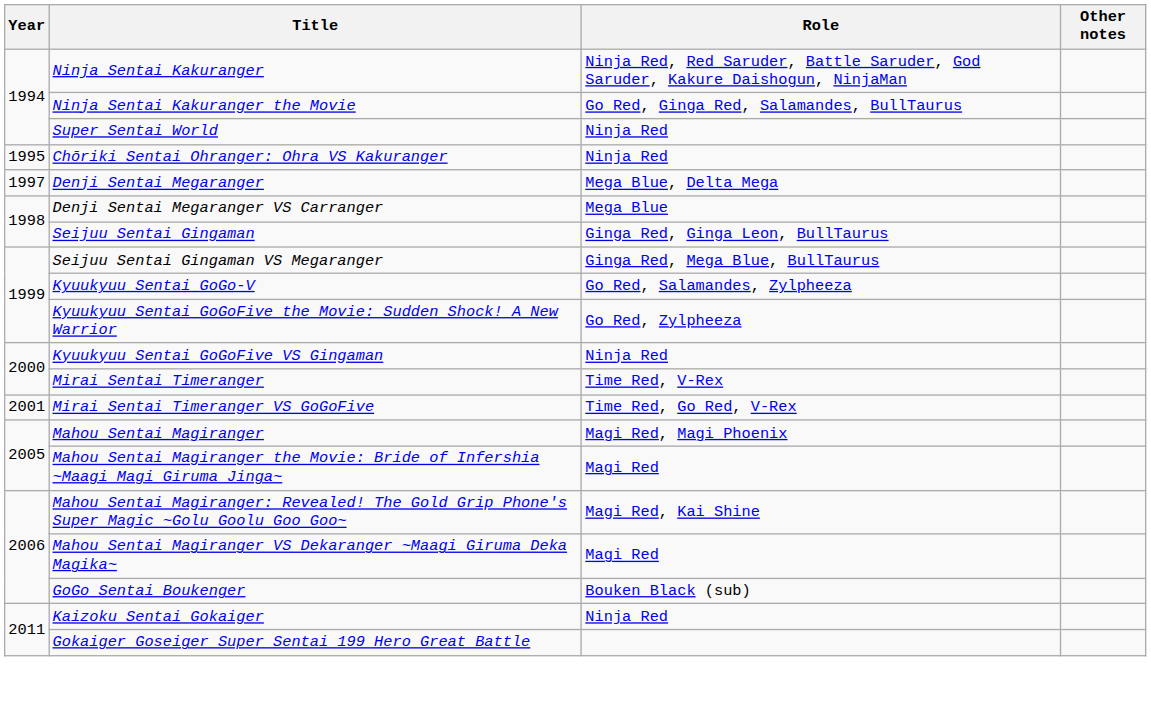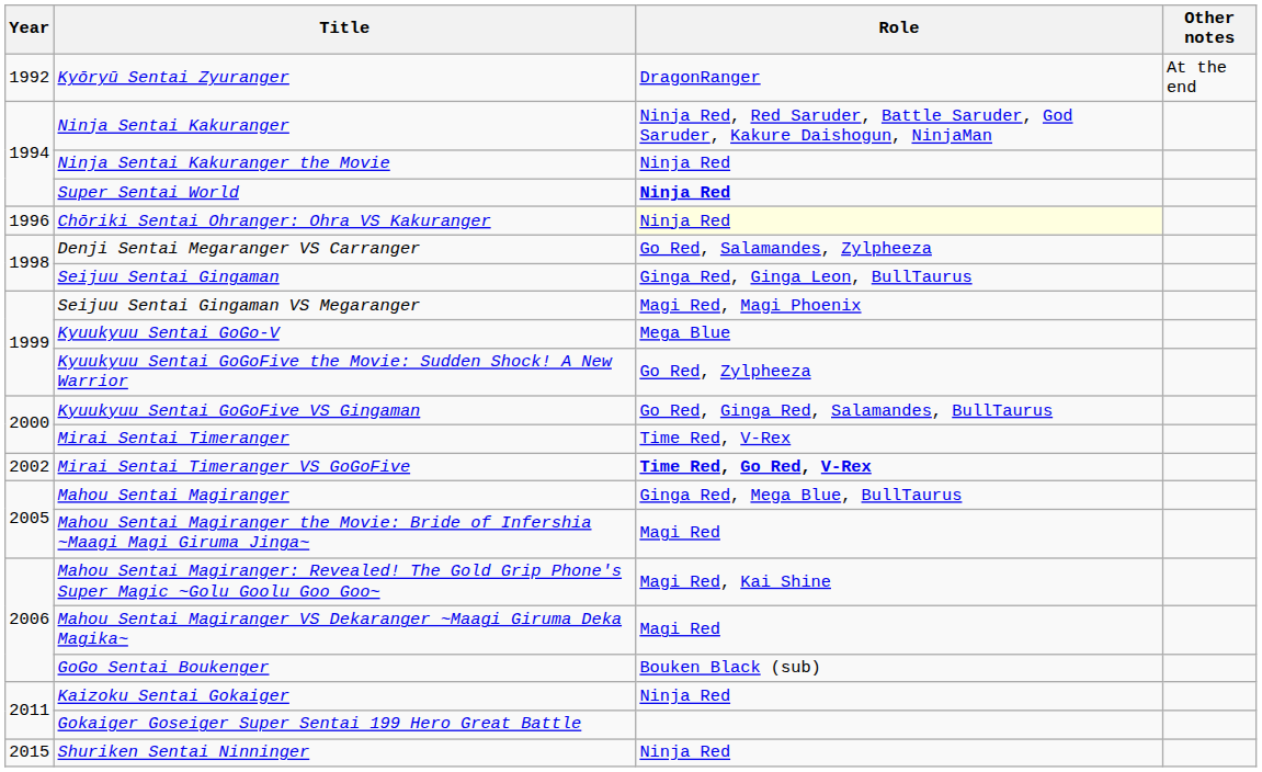+ row: 1992 | Kyōryū Sentai Zyuranger | DragonRanger | At the end
Ninja Sentai Kakuranger the Movie | Role: Go Red, Ginga Red, Salamandes, BullTaurus -> Ninja Red
Super Sentai World | Role: normal -> bold
Chōriki Sentai Ohranger: Ohra VS Kakuranger | Year: 1995 -> 1996
Chōriki Sentai Ohranger: Ohra VS Kakuranger | Role: no background -> lightyellow background
- row: 1997 | Denji Sentai Megaranger | Mega Blue, Delta Mega
Denji Sentai Megaranger VS Carranger | Role: Mega Blue -> Go Red, Salamandes, Zylpheeza
Seijuu Sentai Gingaman VS Megaranger | Role: Ginga Red, Mega Blue, BullTaurus -> Magi Red, Magi Phoenix
Kyuukyuu Sentai GoGo-V | Role: Go Red, Salamandes, Zylpheeza -> Mega Blue
Kyuukyuu Sentai GoGoFive VS Gingaman | Role: Ninja Red -> Go Red, Ginga Red, Salamandes, BullTaurus
Mirai Sentai Timeranger VS GoGoFive | Year: 2001 -> 2002
Mirai Sentai Timeranger VS GoGoFive | Role: normal -> bold
Mahou Sentai Magiranger | Role: Magi Red, Magi Phoenix -> Ginga Red, Mega Blue, BullTaurus
+ row: 2015 | Shuriken Sentai Ninninger | Ninja Red
